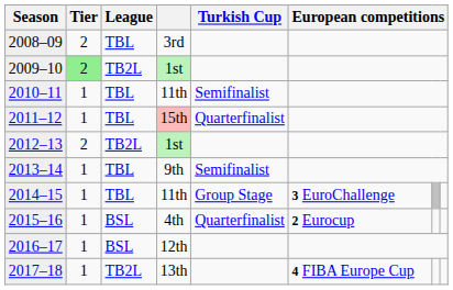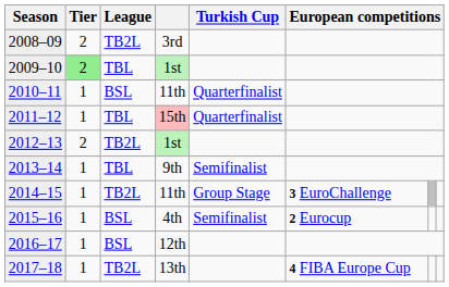2008–09 | League: TBL -> TB2L
2009–10 | League: TB2L -> TBL
2010–11 | League: TBL -> BSL
2010–11 | Turkish Cup: Semifinalist -> Quarterfinalist
2014–15 | League: TBL -> TB2L
2015–16 | Turkish Cup: Quarterfinalist -> Semifinalist
